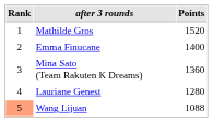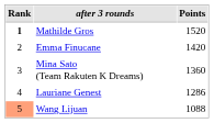Mathilde Gros | Rank: normal -> bold
Emma Finucane | Points: 1400 -> 1420
Lauriane Genest | Points: 1280 -> 1286
